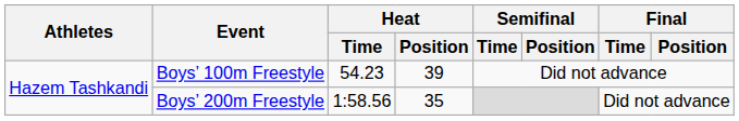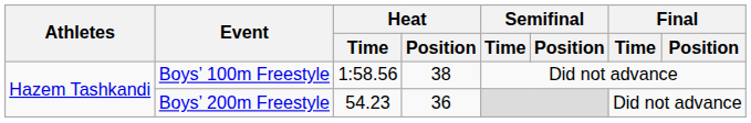Boys’ 100m Freestyle | Heat / Time: 54.23 -> 1:58.56
Boys’ 100m Freestyle | Heat / Position: 39 -> 38
Boys’ 200m Freestyle | Heat / Time: 1:58.56 -> 54.23
Boys’ 200m Freestyle | Heat / Position: 35 -> 36
